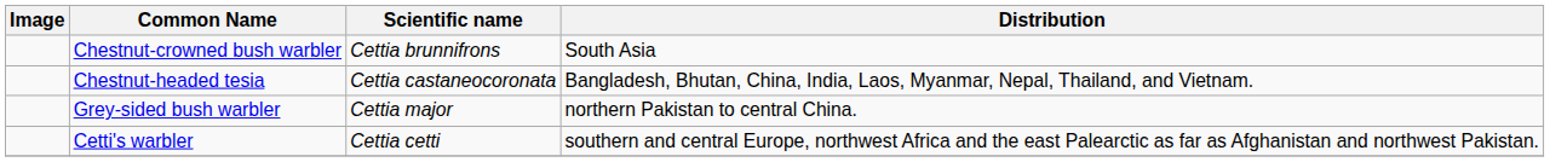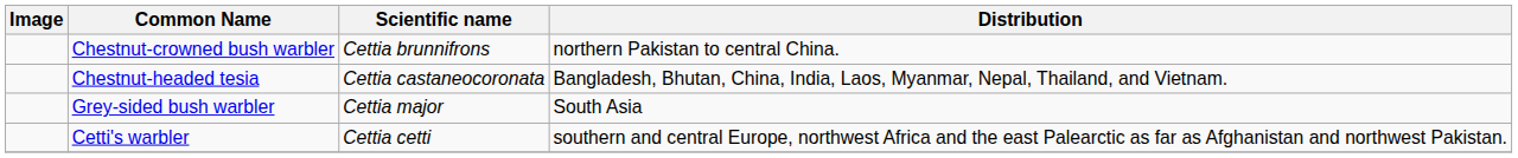Chestnut-crowned bush warbler | Distribution: South Asia -> northern Pakistan to central China.
Grey-sided bush warbler | Distribution: northern Pakistan to central China. -> South Asia
